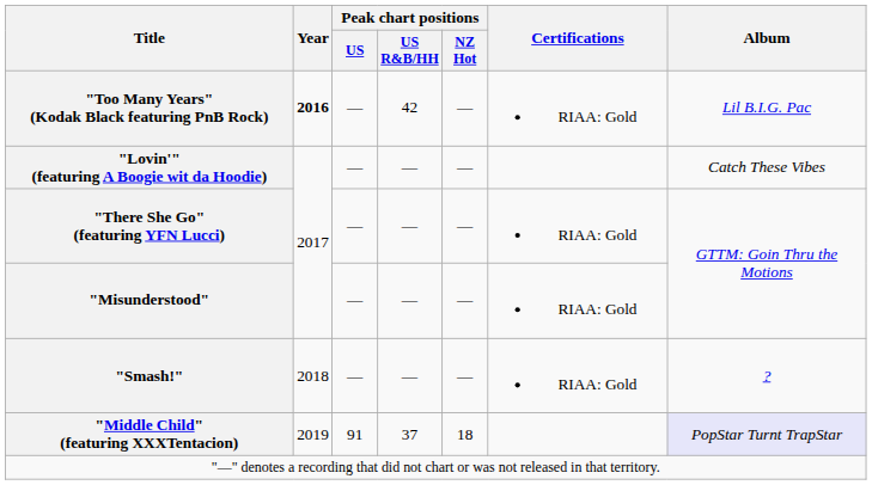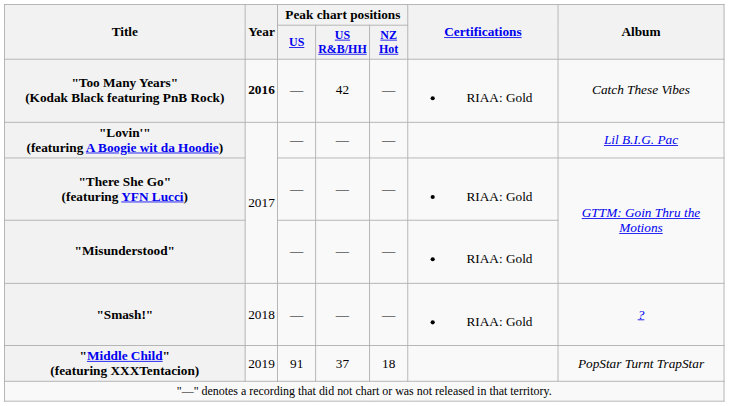"Too Many Years" (Kodak Black featuring PnB Rock) | Album: Lil B.I.G. Pac -> Catch These Vibes
"Lovin'" (featuring A Boogie wit da Hoodie) | Album: Catch These Vibes -> Lil B.I.G. Pac
"Middle Child" (featuring XXXTentacion) | Album: lavender background -> no background
